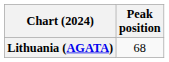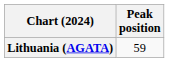Lithuania (AGATA) | Peak position: 68 -> 59
